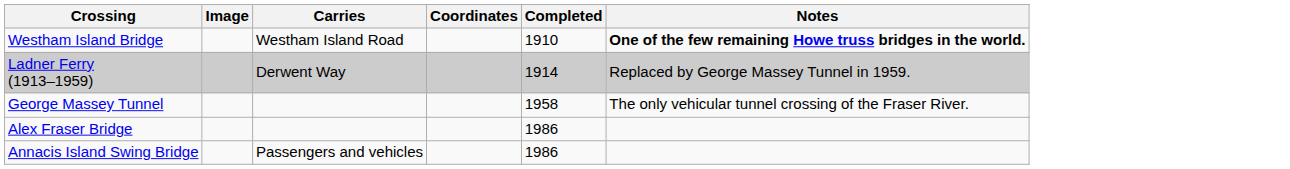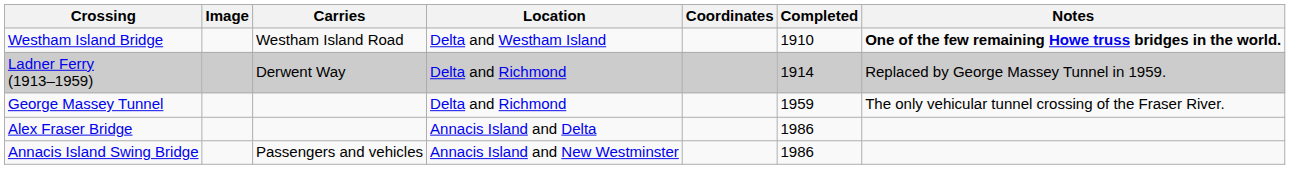+ column: Location | Delta and Westham Island | Delta and Richmond | Delta and Richmond | Annacis Island and Delta | Annacis Island and New Westminster
George Massey Tunnel | Completed: 1958 -> 1959
